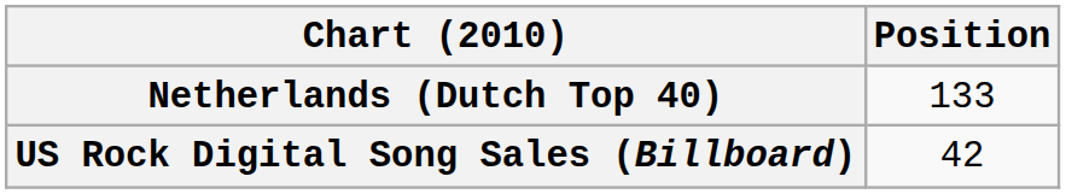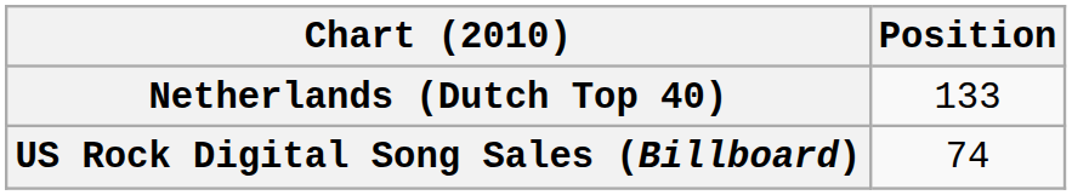US Rock Digital Song Sales (Billboard) | Position: 42 -> 74
